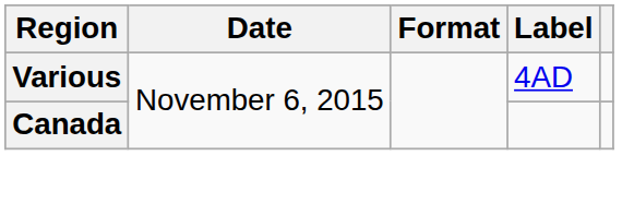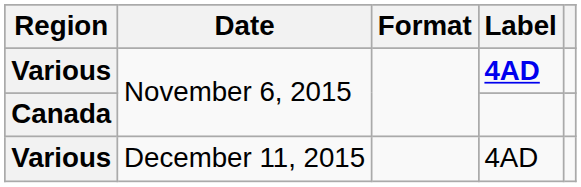Various / November 6, 2015 | Label: normal -> bold
+ row: Various | December 11, 2015 | 4AD
